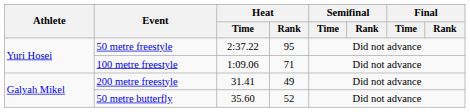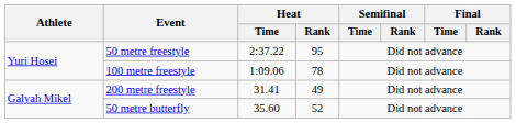100 metre freestyle | Heat / Rank: 71 -> 78
